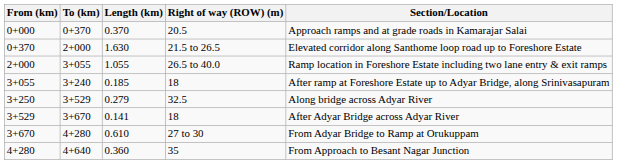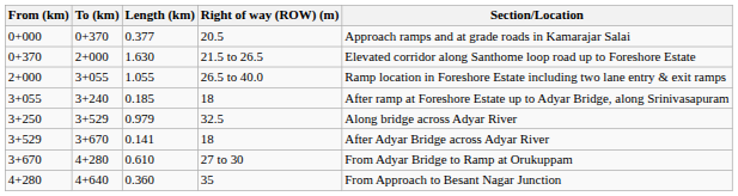0+000 | Length (km): 0.370 -> 0.377
3+250 | Length (km): 0.279 -> 0.979
